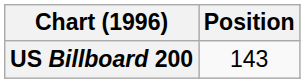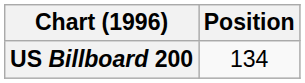US Billboard 200 | Position: 143 -> 134
